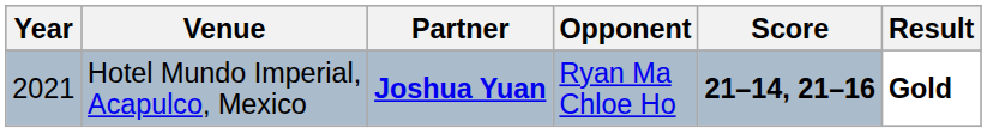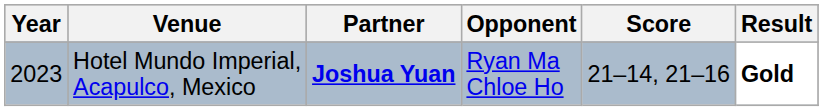Hotel Mundo Imperial, Acapulco, Mexico | Year: 2021 -> 2023
Hotel Mundo Imperial, Acapulco, Mexico | Score: bold -> normal
